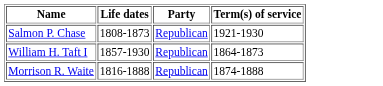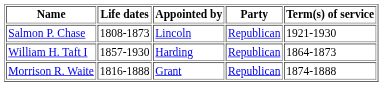+ column: Appointed by | Lincoln | Harding | Grant
